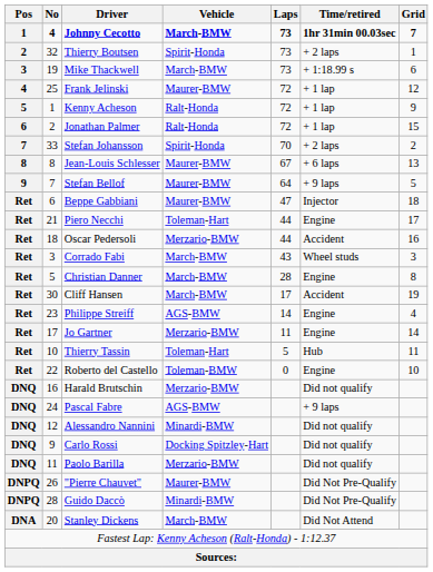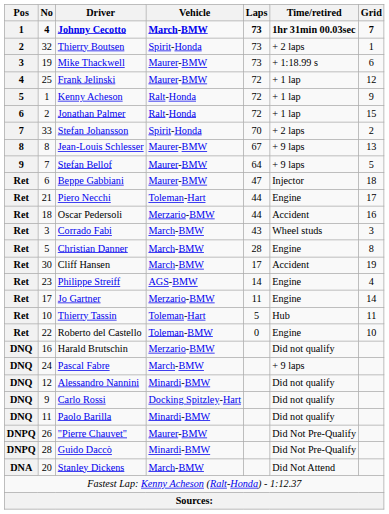Mike Thackwell | Vehicle: March-BMW -> Maurer-BMW
Jean-Louis Schlesser | Time/retired: + 6 laps -> + 9 laps
Pascal Fabre | Vehicle: AGS-BMW -> March-BMW
Paolo Barilla | Vehicle: Merzario-BMW -> Minardi-BMW
